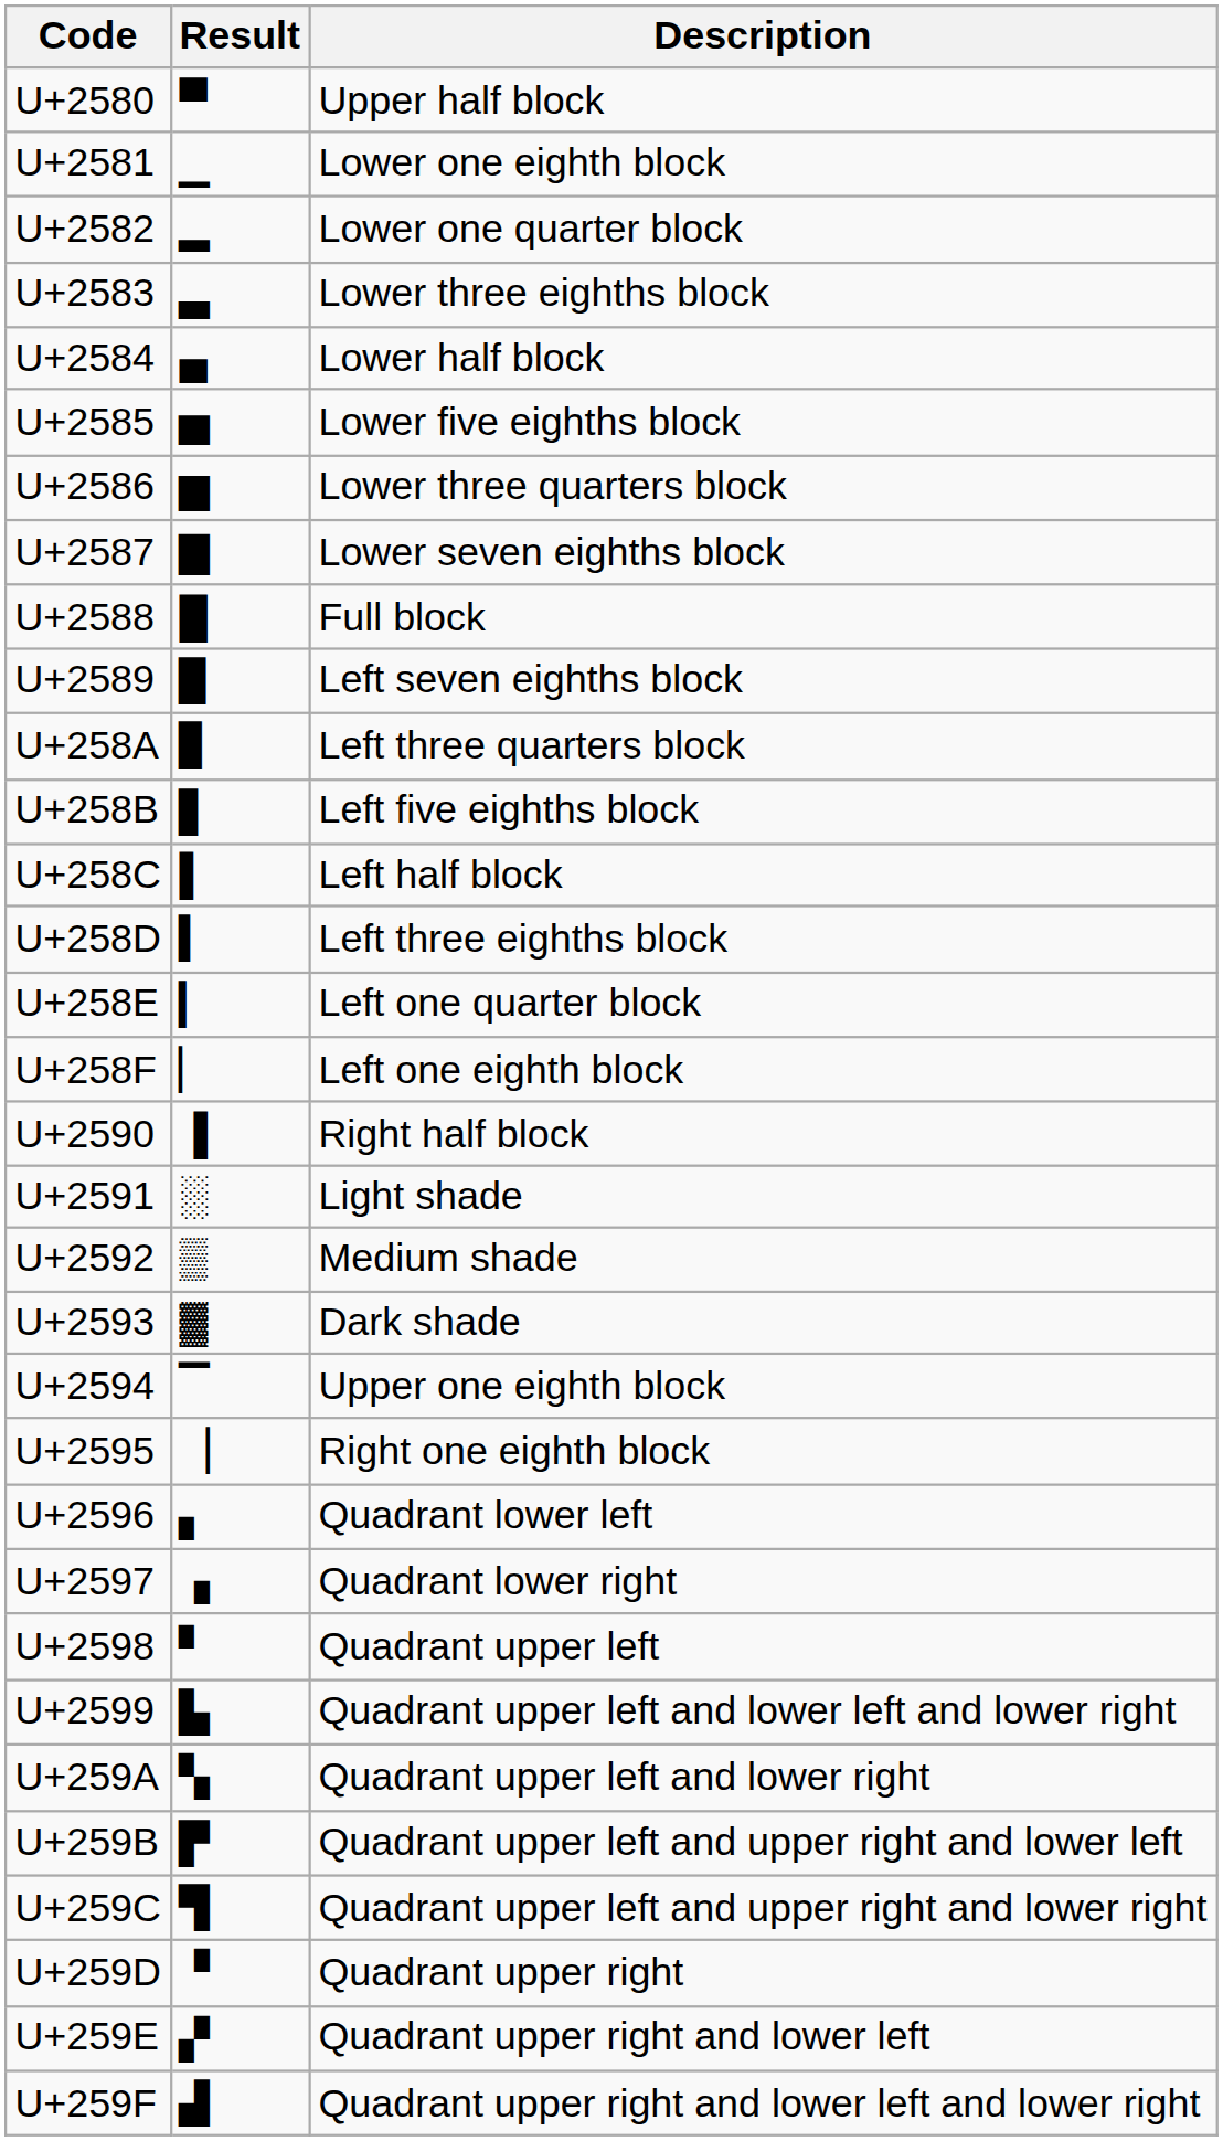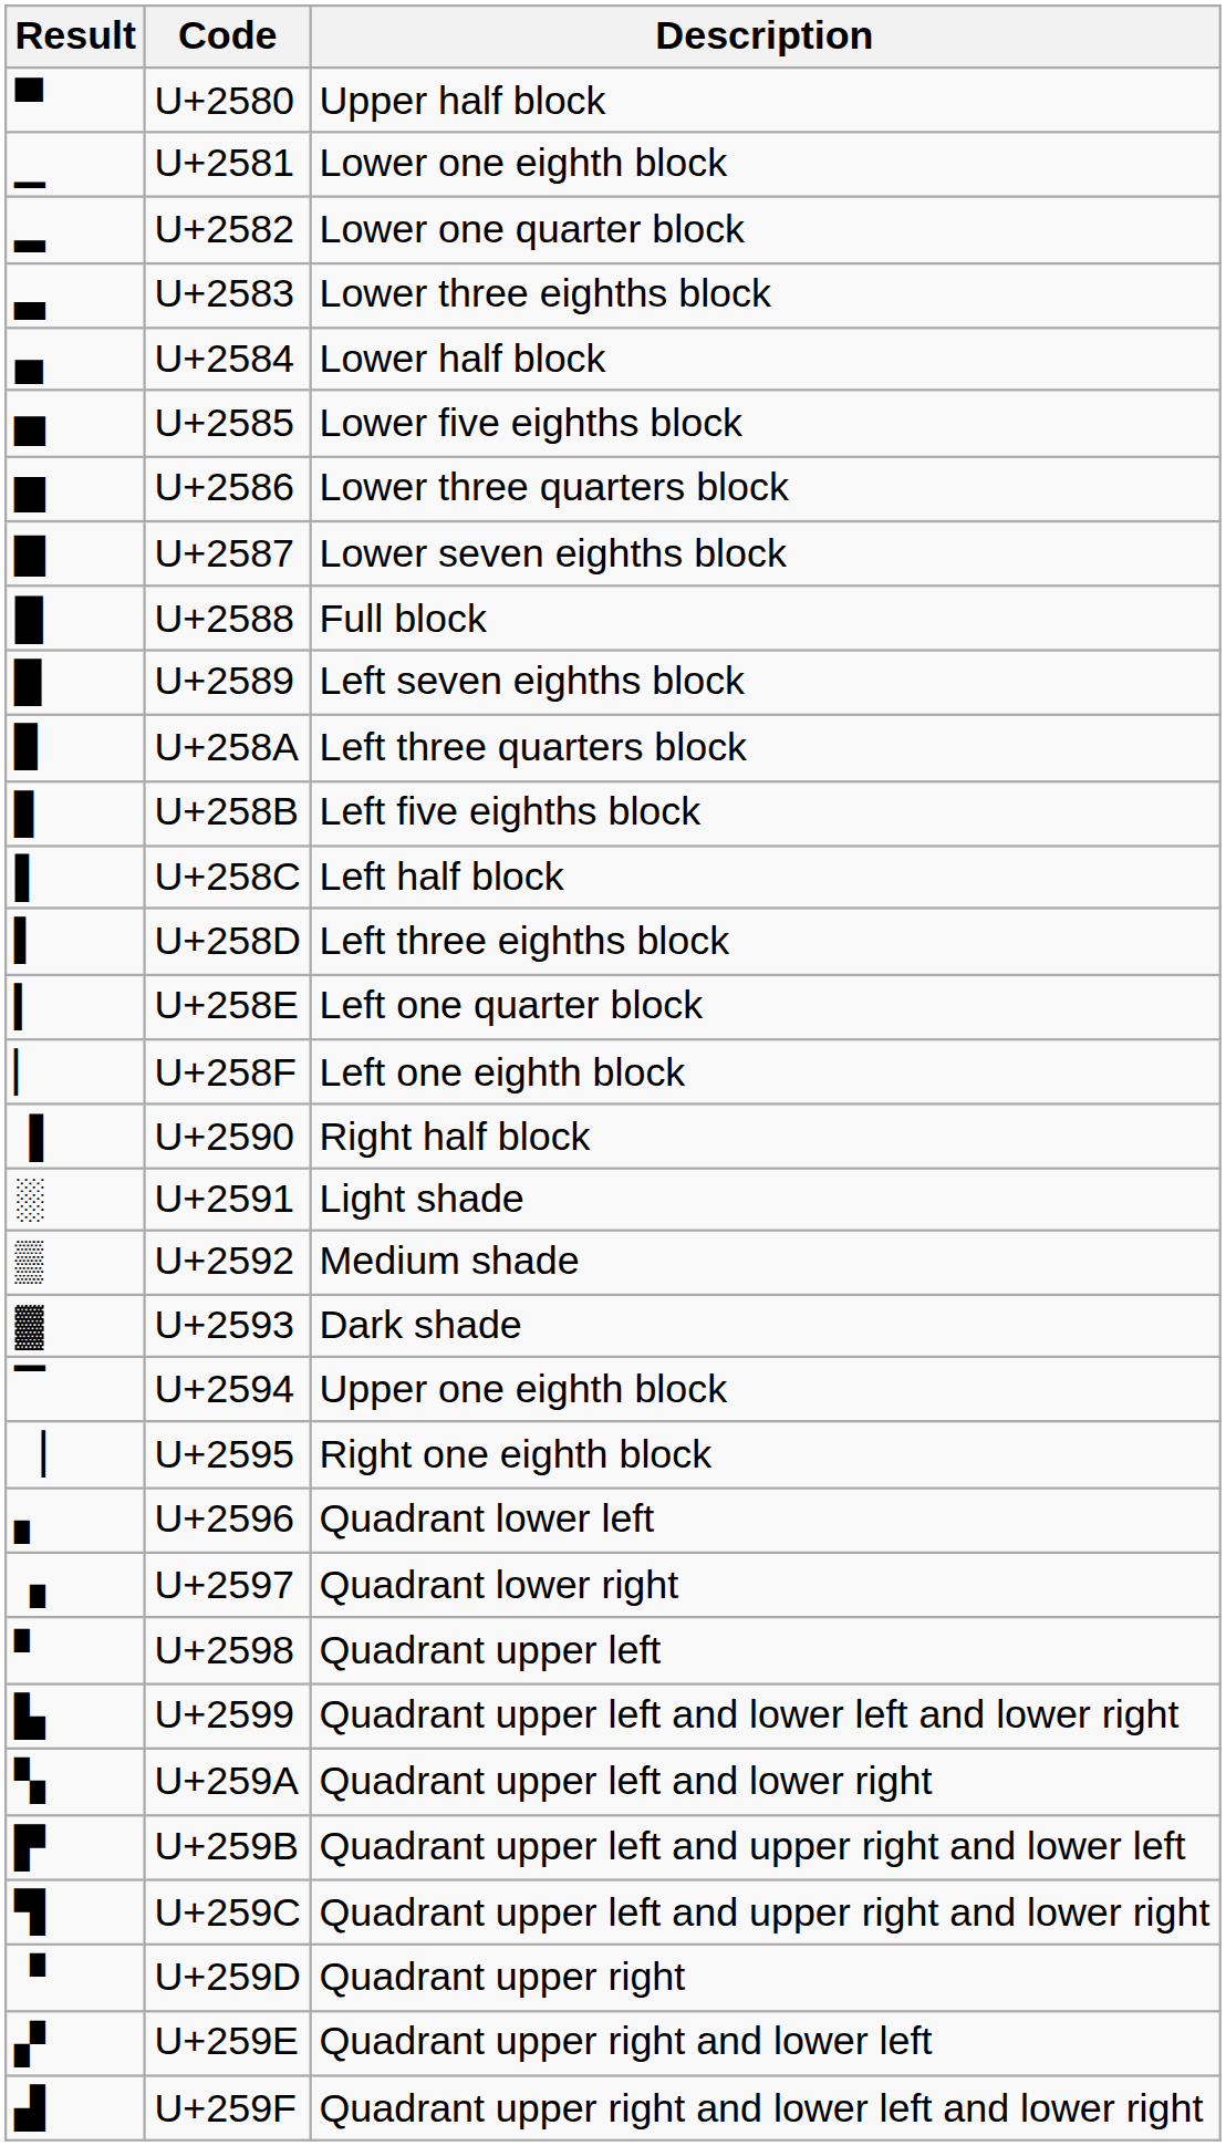columns swapped: Code <-> Result
